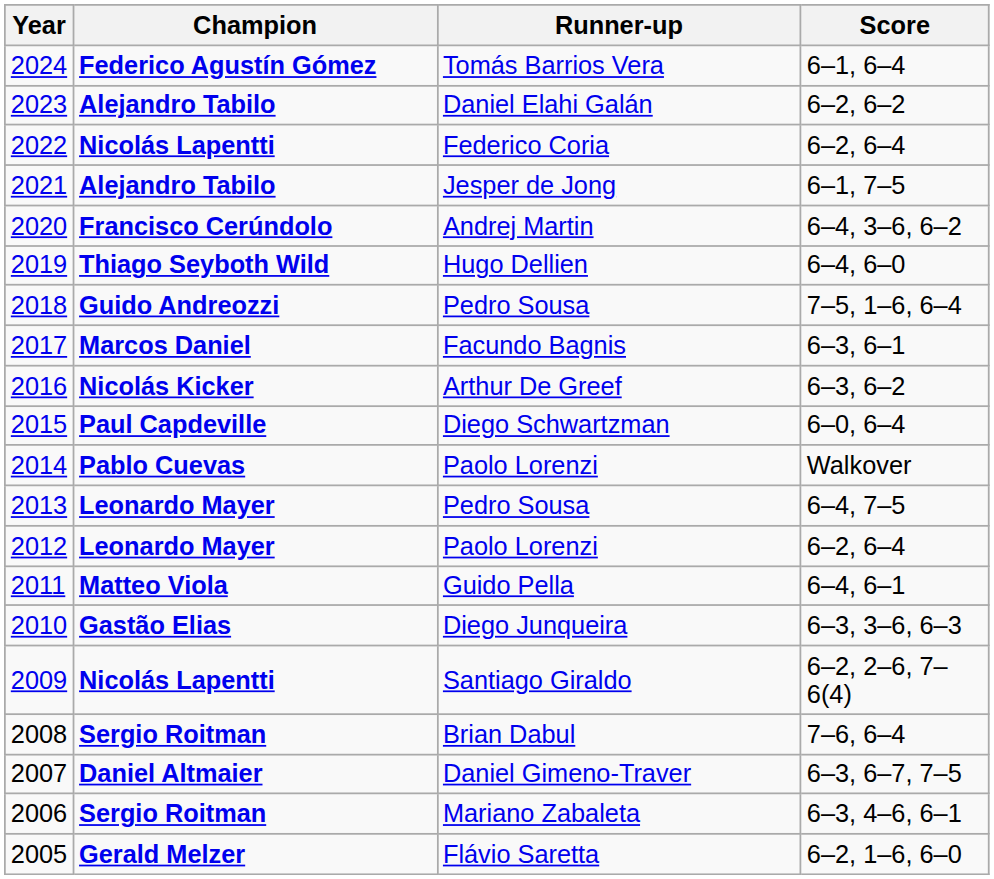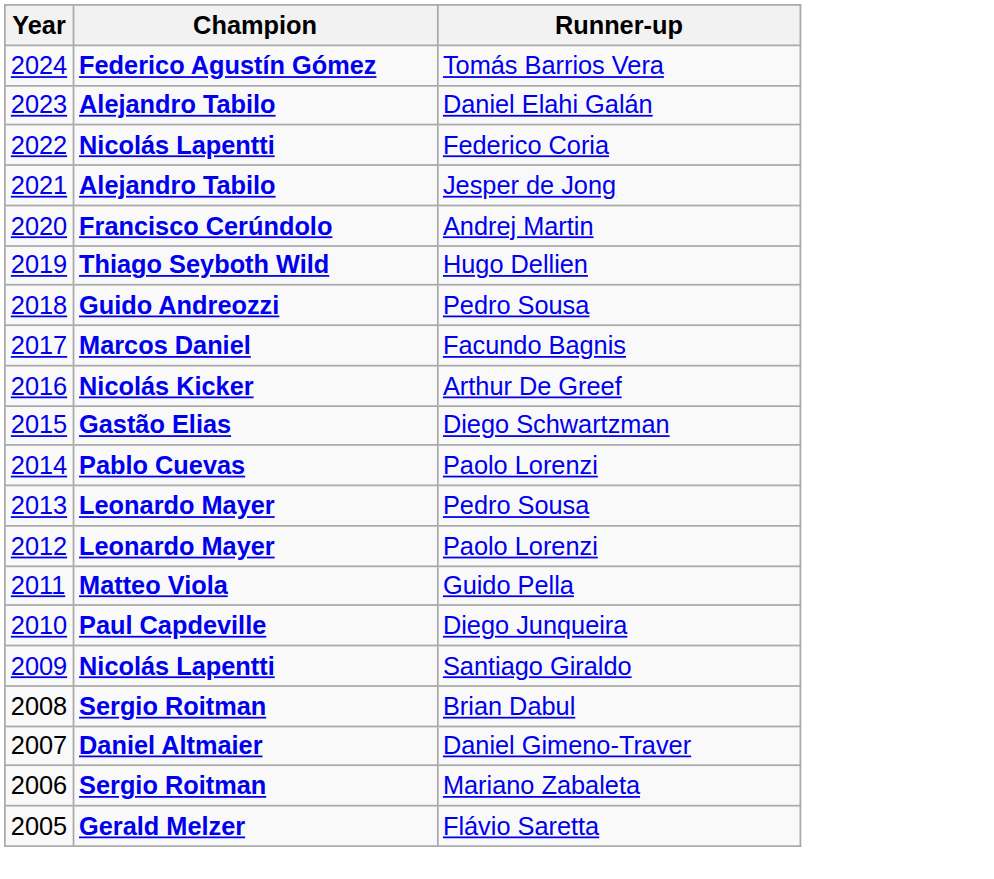- column: Score | 6–1, 6–4 | 6–2, 6–2 | 6–2, 6–4 | 6–1, 7–5 | 6–4, 3–6, 6–2 | 6–4, 6–0 | 7–5, 1–6, 6–4 | 6–3, 6–1 | 6–3, 6–2 | 6–0, 6–4 | Walkover | 6–4, 7–5 | 6–2, 6–4 | 6–4, 6–1 | 6–3, 3–6, 6–3 | 6–2, 2–6, 7–6(4) | 7–6, 6–4 | 6–3, 6–7, 7–5 | 6–3, 4–6, 6–1 | 6–2, 1–6, 6–0
Diego Schwartzman | Champion: Paul Capdeville -> Gastão Elias
Diego Junqueira | Champion: Gastão Elias -> Paul Capdeville
